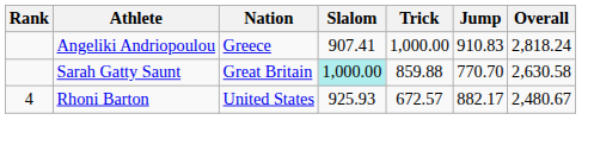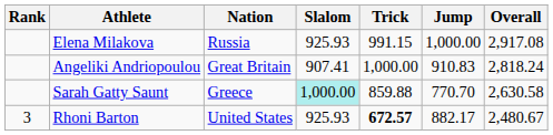+ row: Elena Milakova | Russia | 925.93 | 991.15 | 1,000.00 | 2,917.08
Angeliki Andriopoulou | Nation: Greece -> Great Britain
Sarah Gatty Saunt | Nation: Great Britain -> Greece
Rhoni Barton | Rank: 4 -> 3
Rhoni Barton | Trick: normal -> bold
